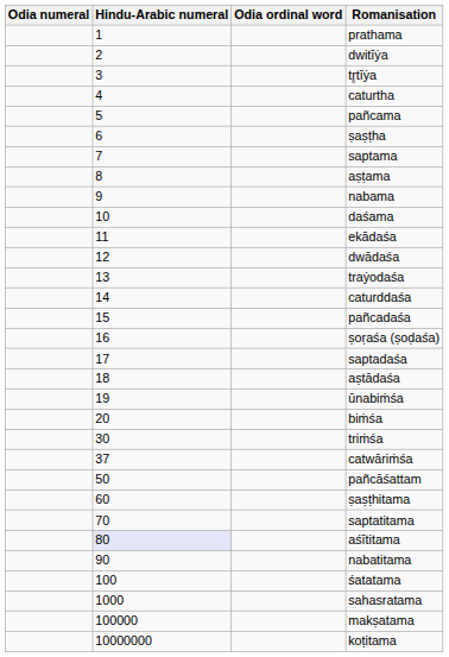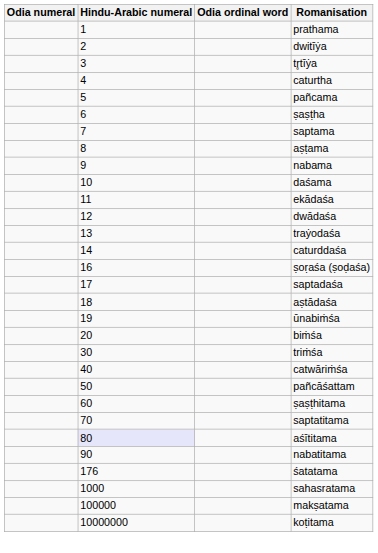- row: 15 | pañcadaśa
catwāriṁśa | Hindu-Arabic numeral: 37 -> 40
śatatama | Hindu-Arabic numeral: 100 -> 176
